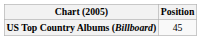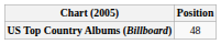US Top Country Albums (Billboard) | Position: 45 -> 48
